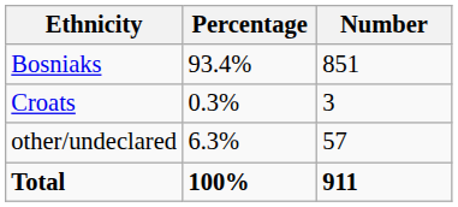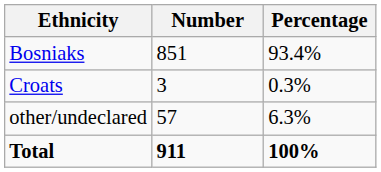columns swapped: Number <-> Percentage
